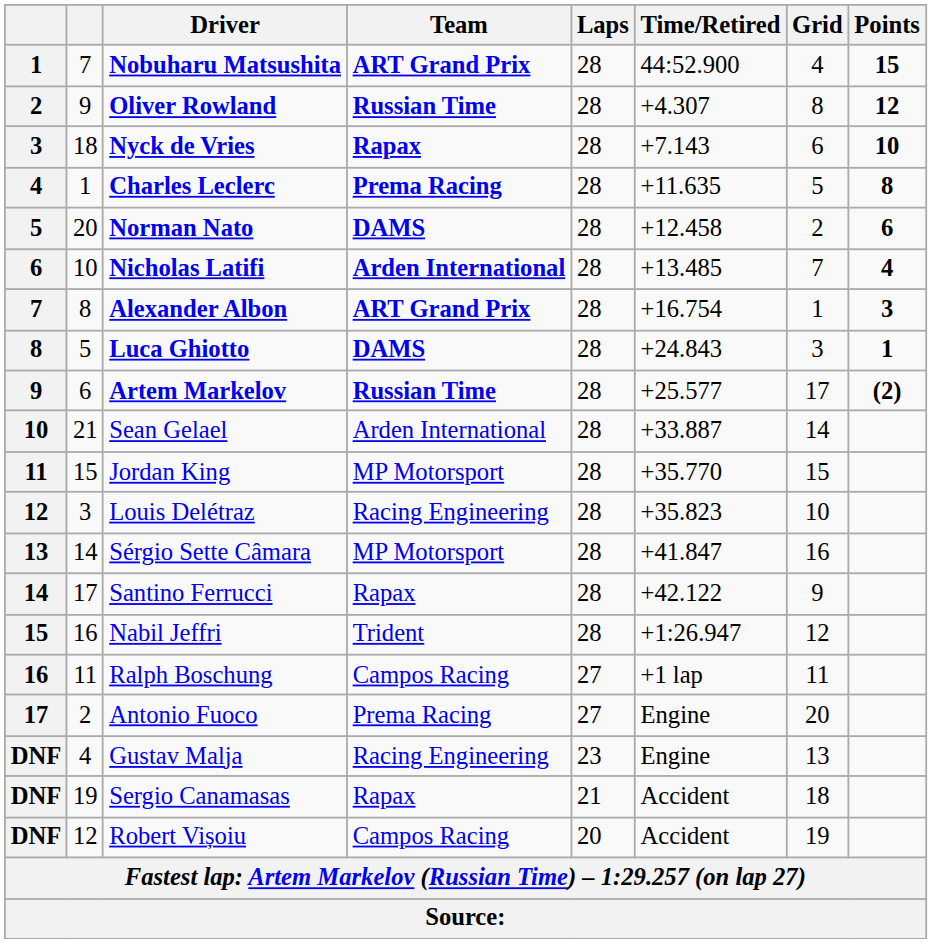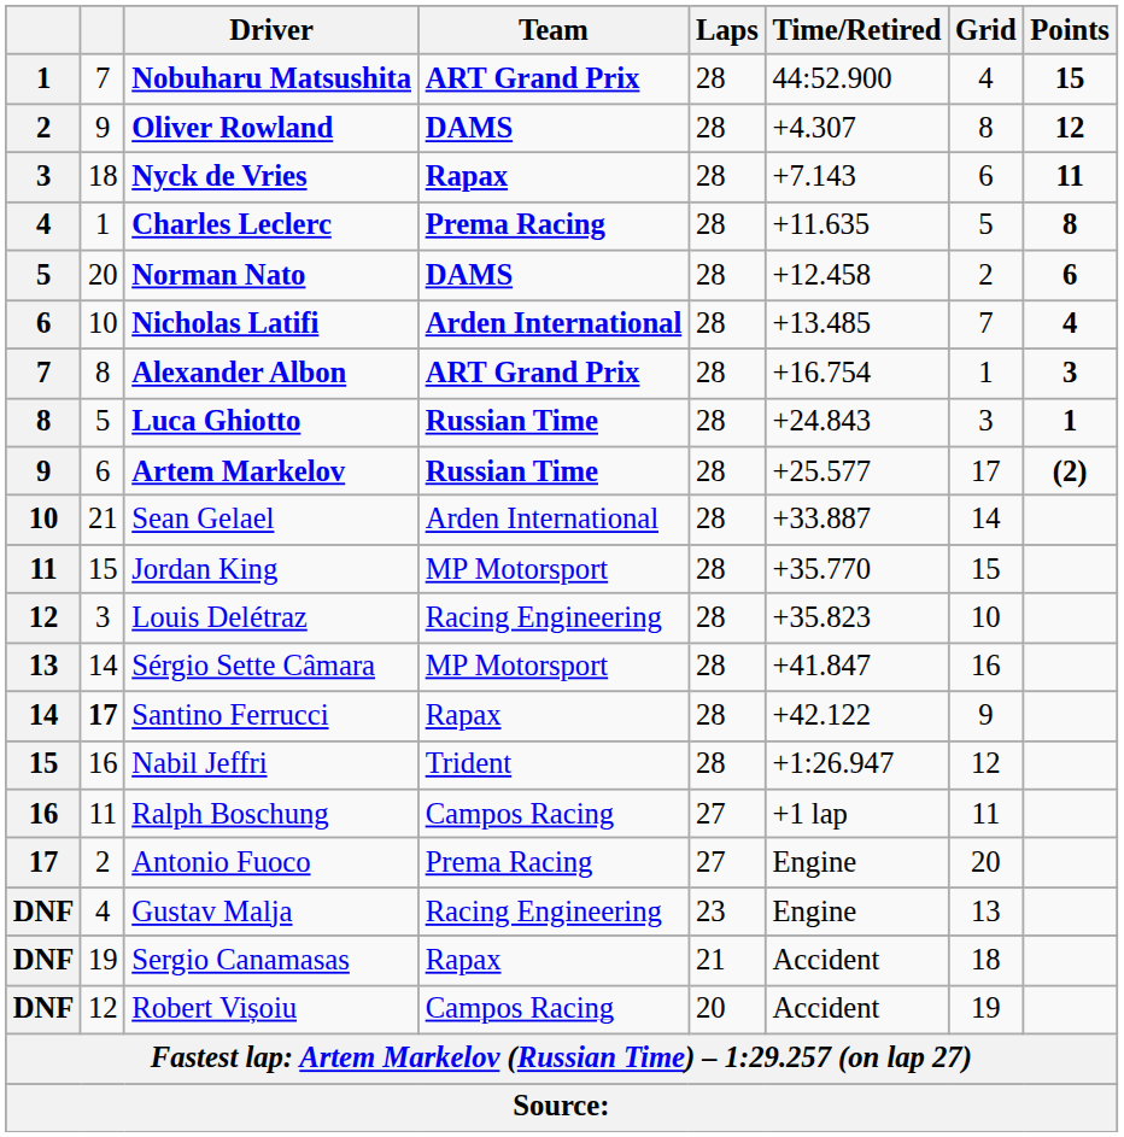Oliver Rowland | Team: Russian Time -> DAMS
Nyck de Vries | Points: 10 -> 11
Luca Ghiotto | Team: DAMS -> Russian Time
Santino Ferrucci | column 2: normal -> bold
